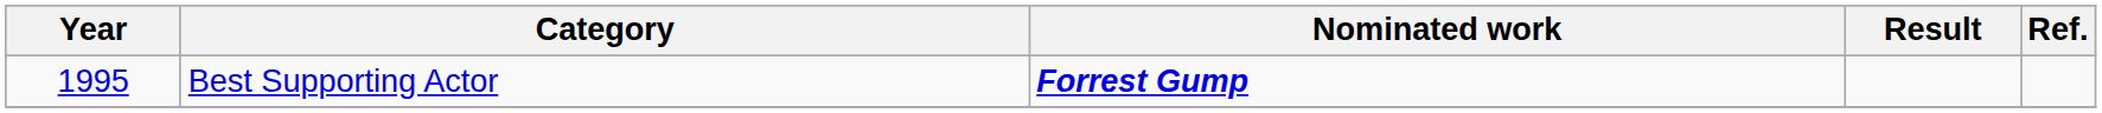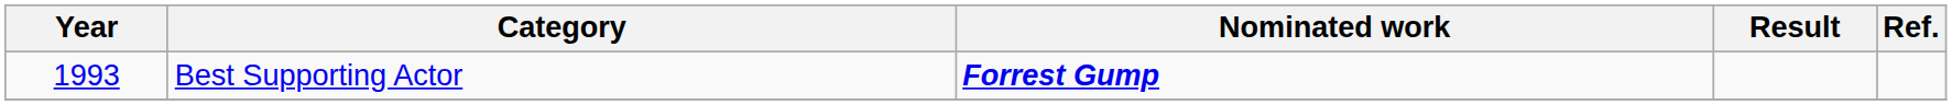Best Supporting Actor | Year: 1995 -> 1993
